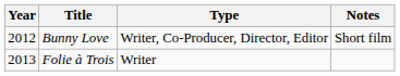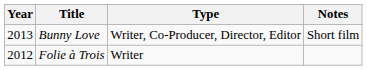Bunny Love | Year: 2012 -> 2013
Folie à Trois | Year: 2013 -> 2012
